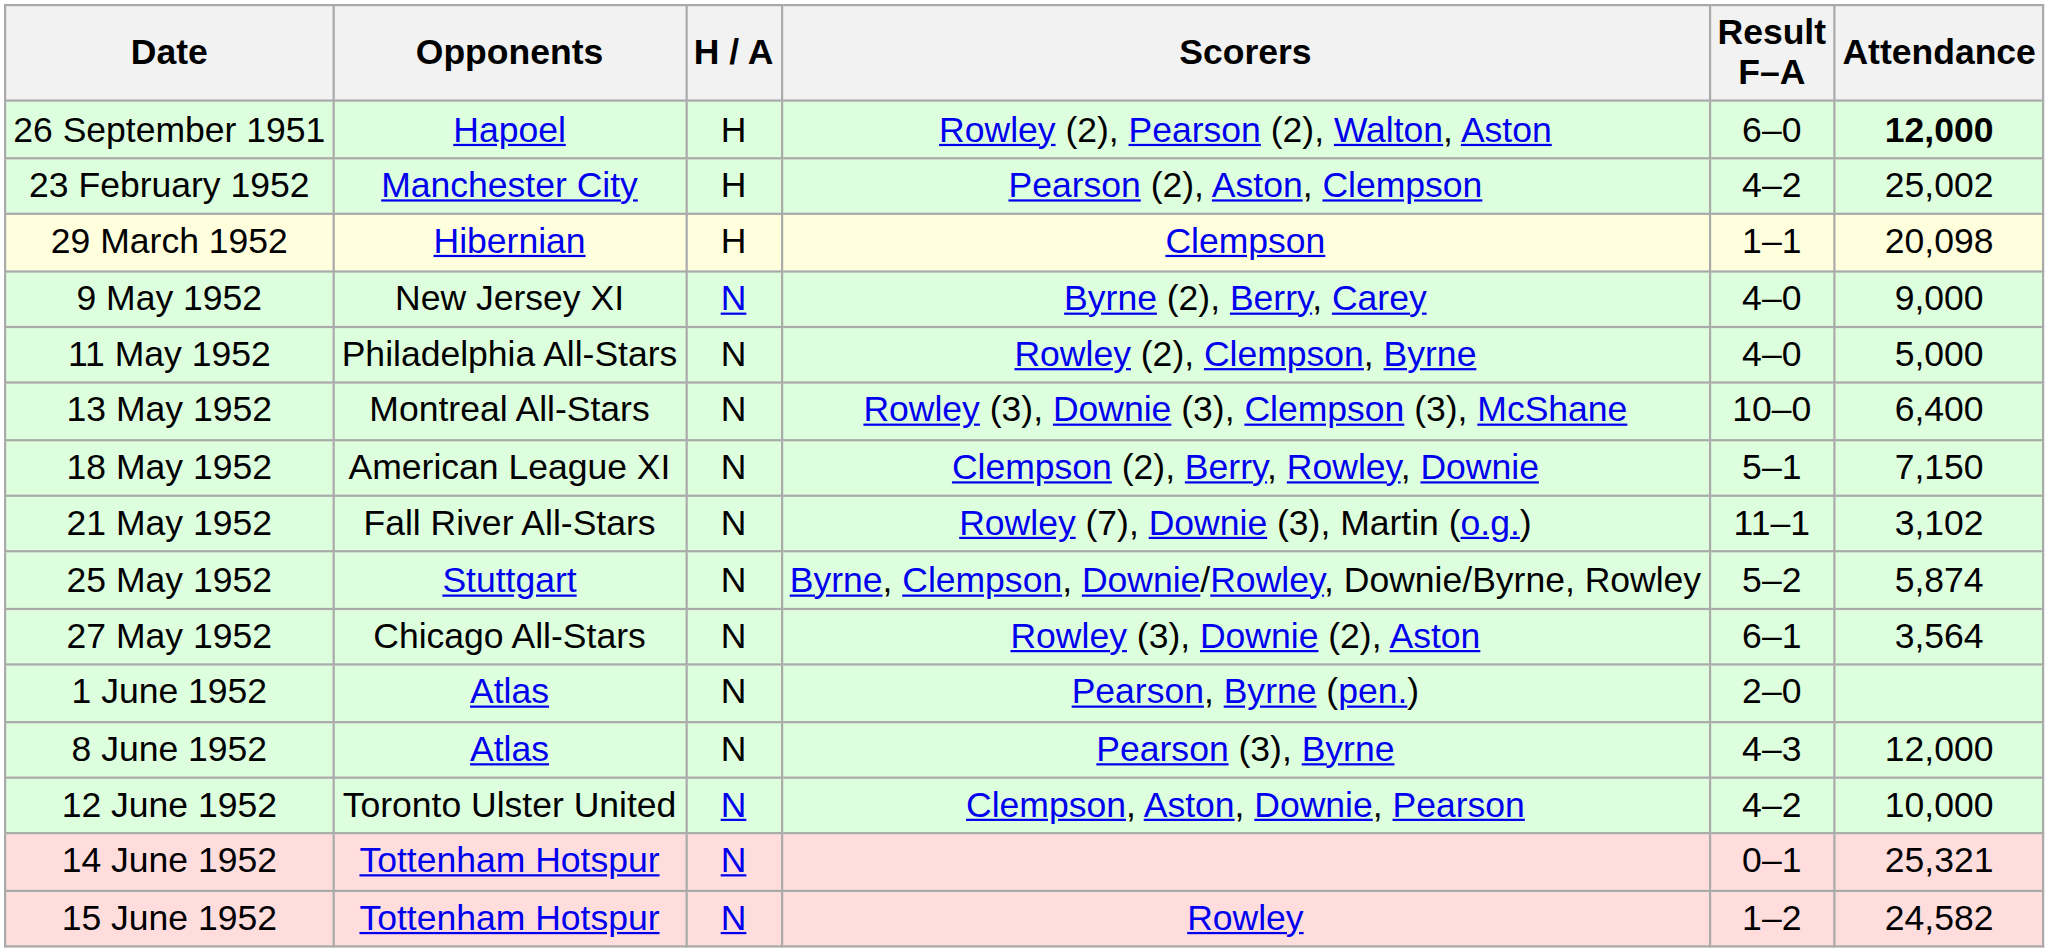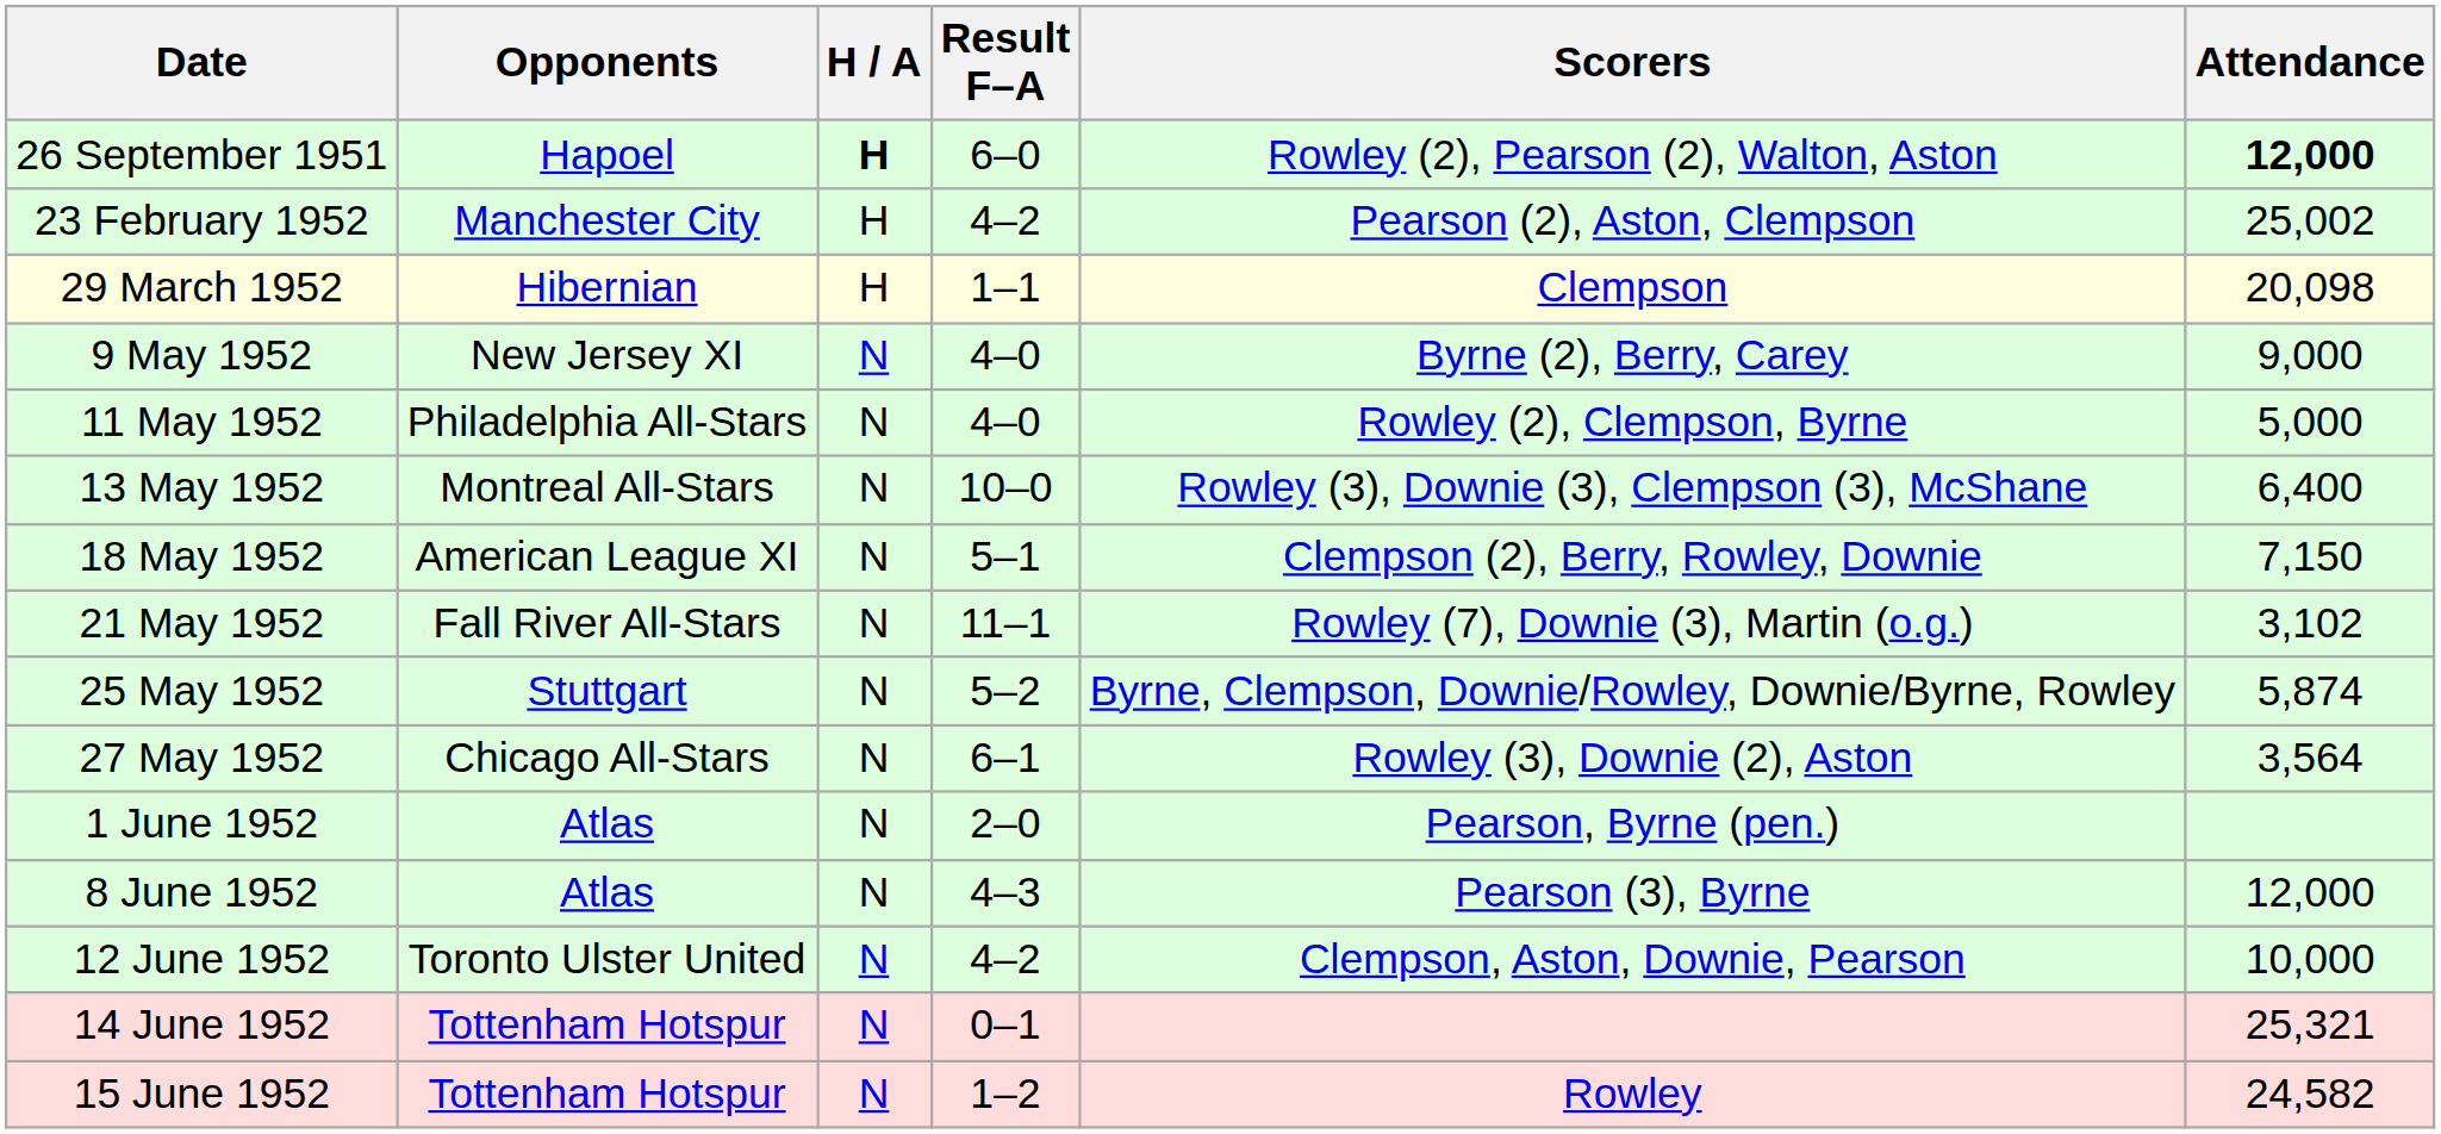columns swapped: Result F–A <-> Scorers
26 September 1951 | H / A: normal -> bold
